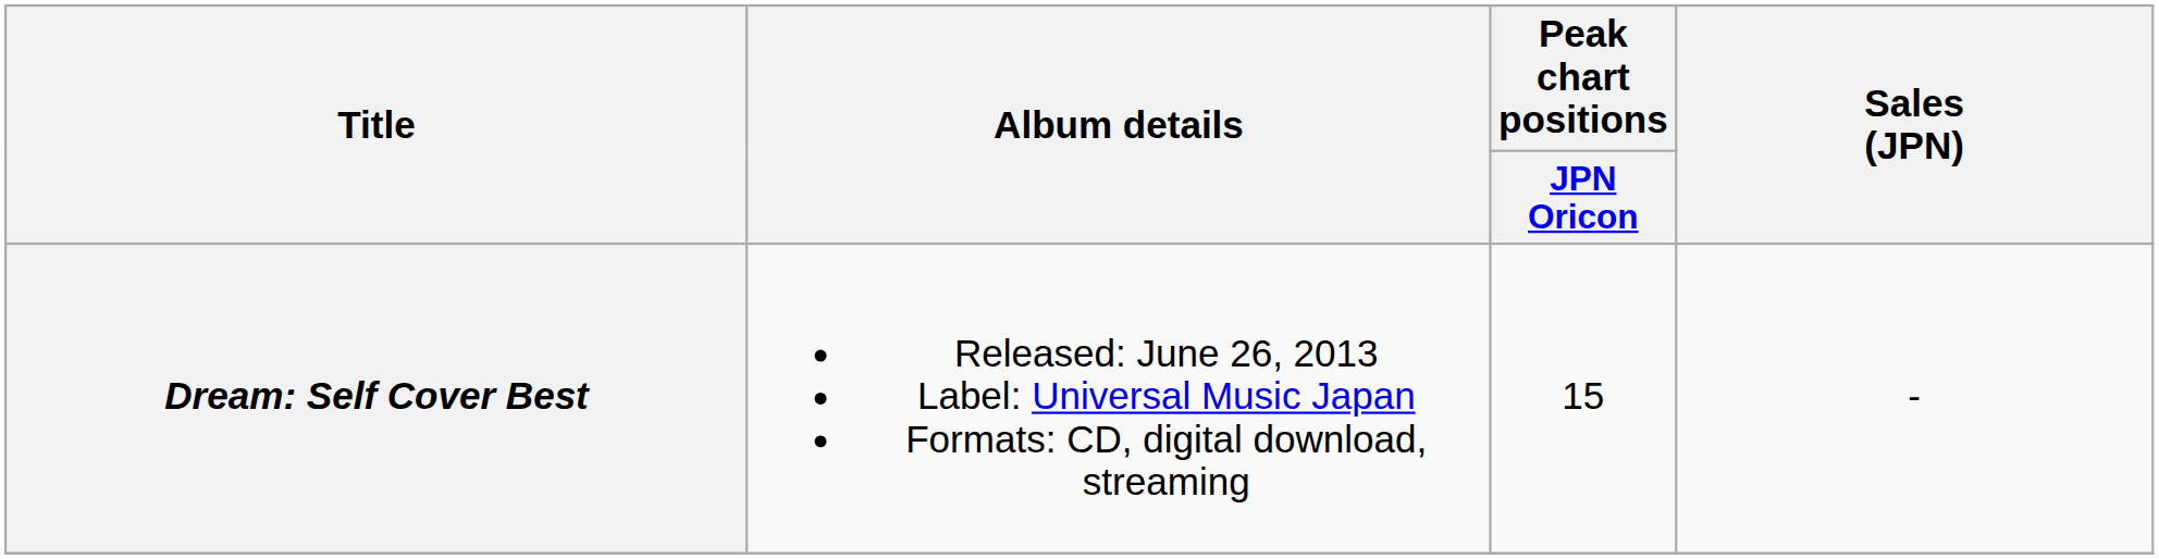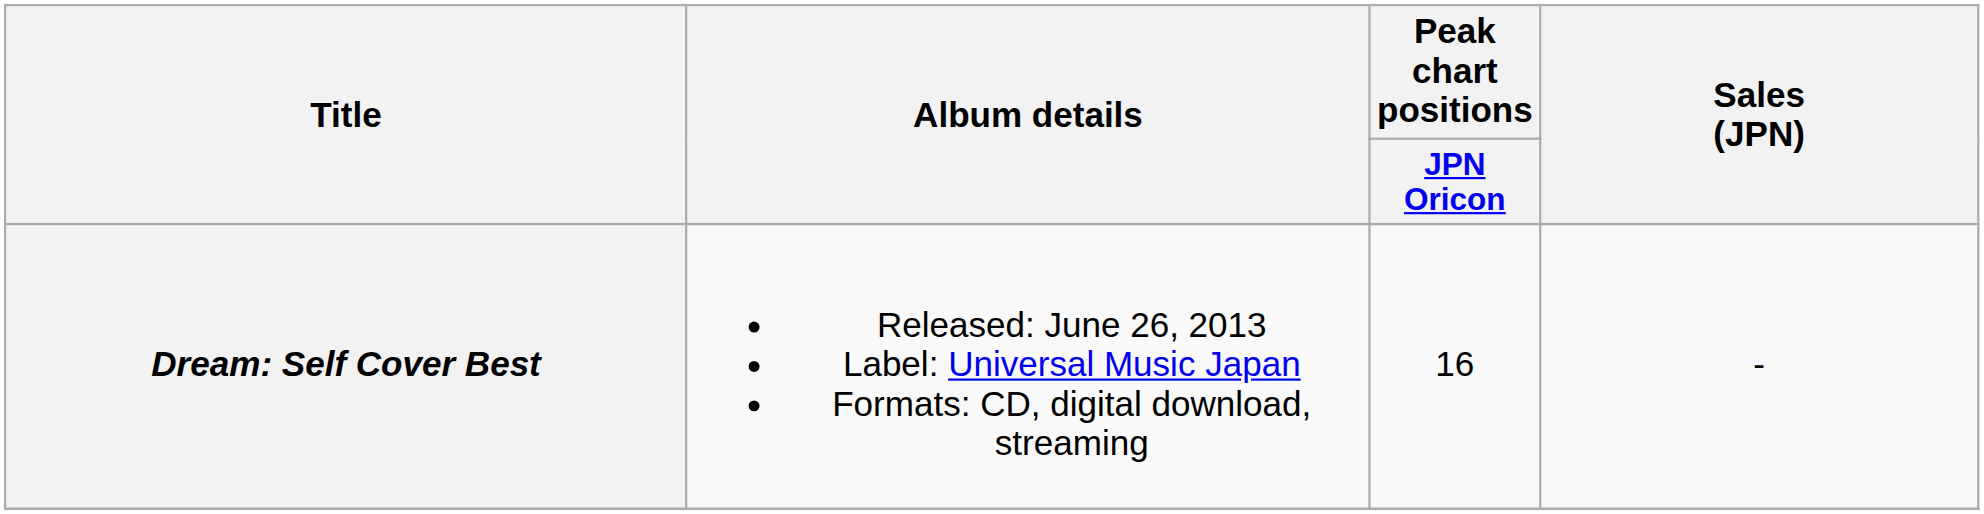Dream: Self Cover Best | Peak chart positions / JPN Oricon: 15 -> 16
